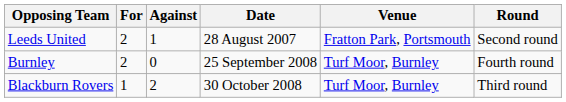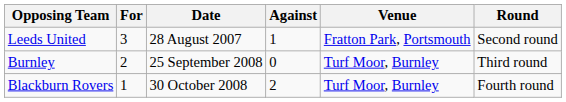columns swapped: Against <-> Date
Leeds United | For: 2 -> 3
Burnley | Round: Fourth round -> Third round
Blackburn Rovers | Round: Third round -> Fourth round
